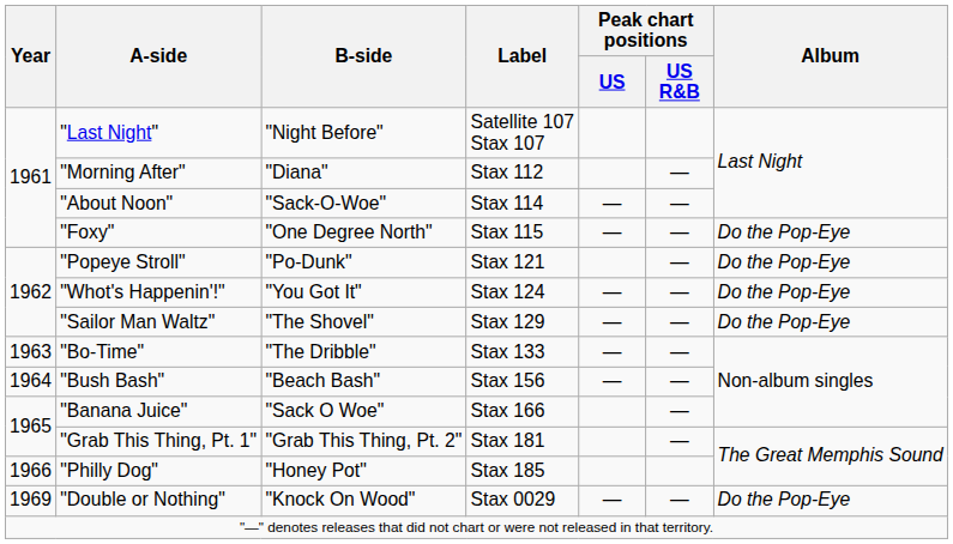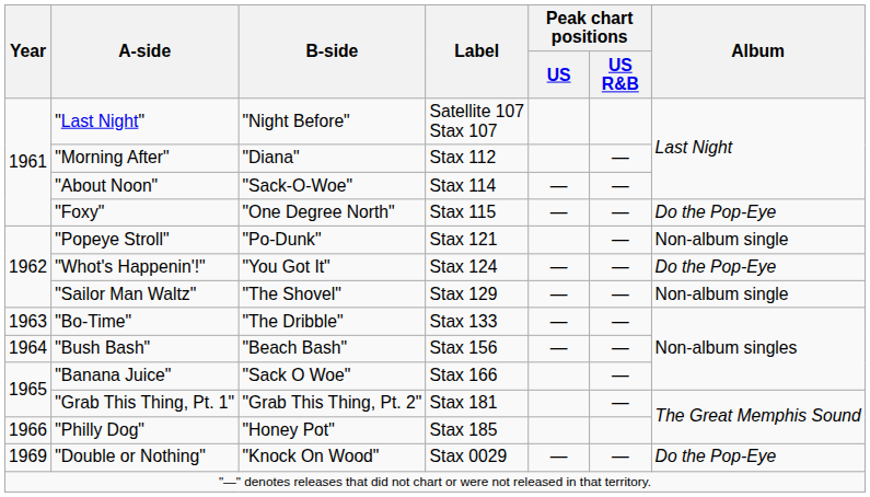"Popeye Stroll" | Album: Do the Pop-Eye -> Non-album single
"Sailor Man Waltz" | Album: Do the Pop-Eye -> Non-album single
